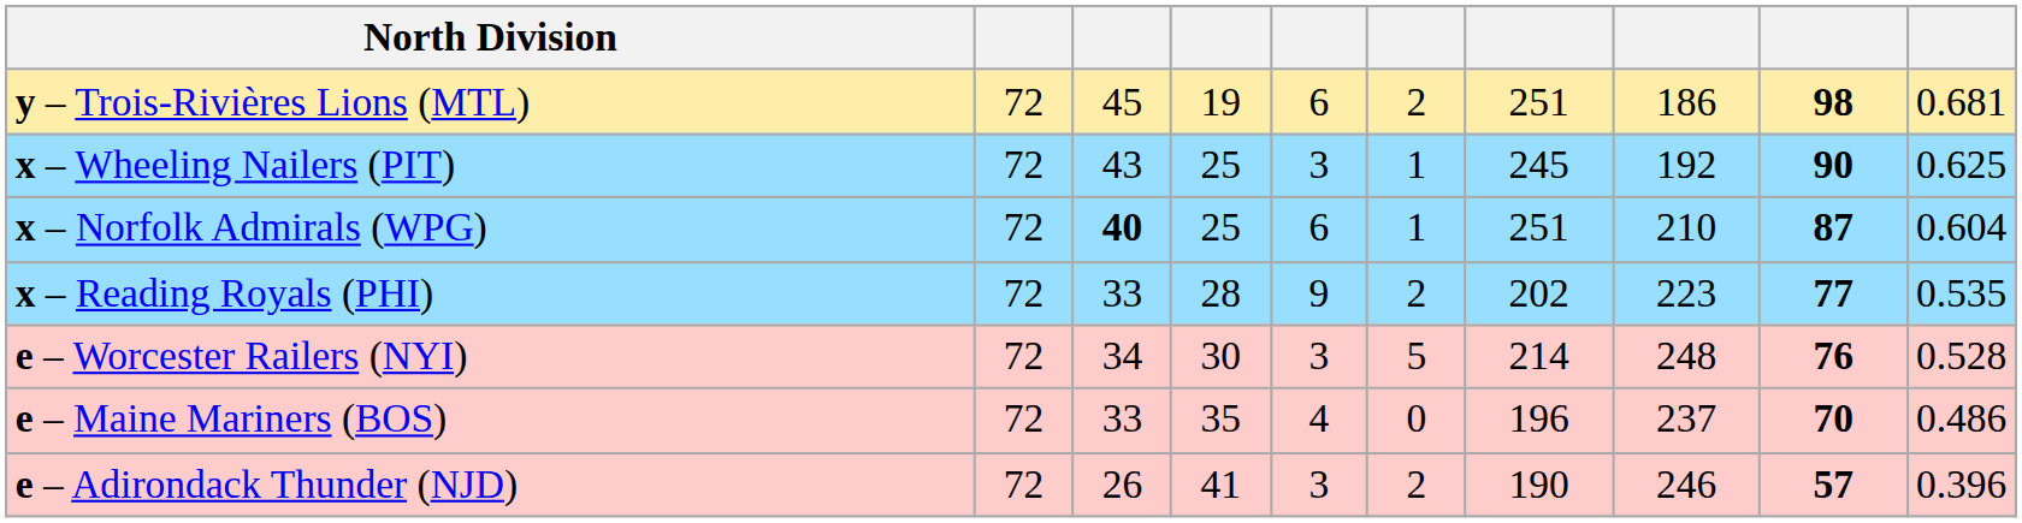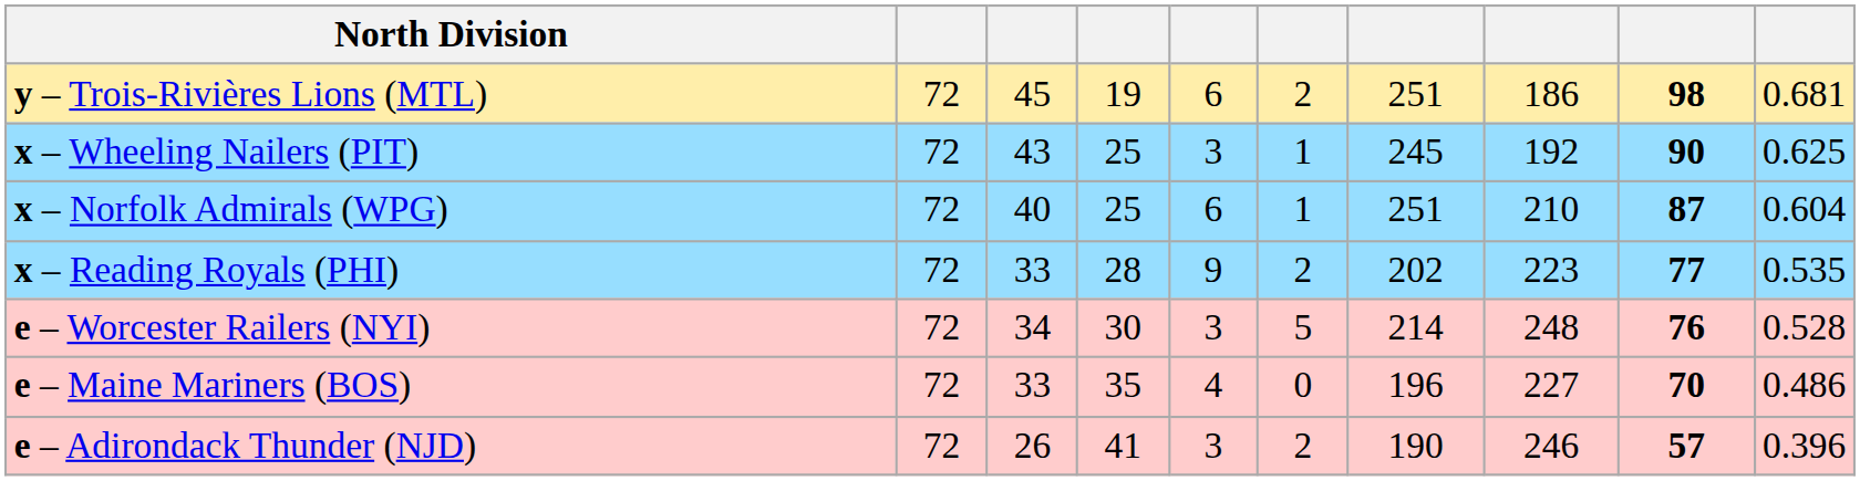x – Norfolk Admirals (WPG) | column 3: bold -> normal
e – Maine Mariners (BOS) | column 8: 237 -> 227
